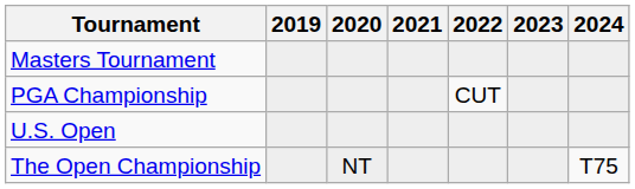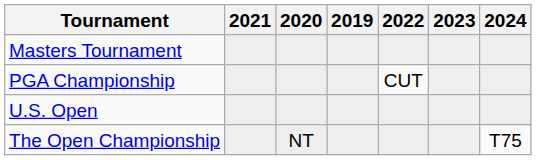columns swapped: 2019 <-> 2021
